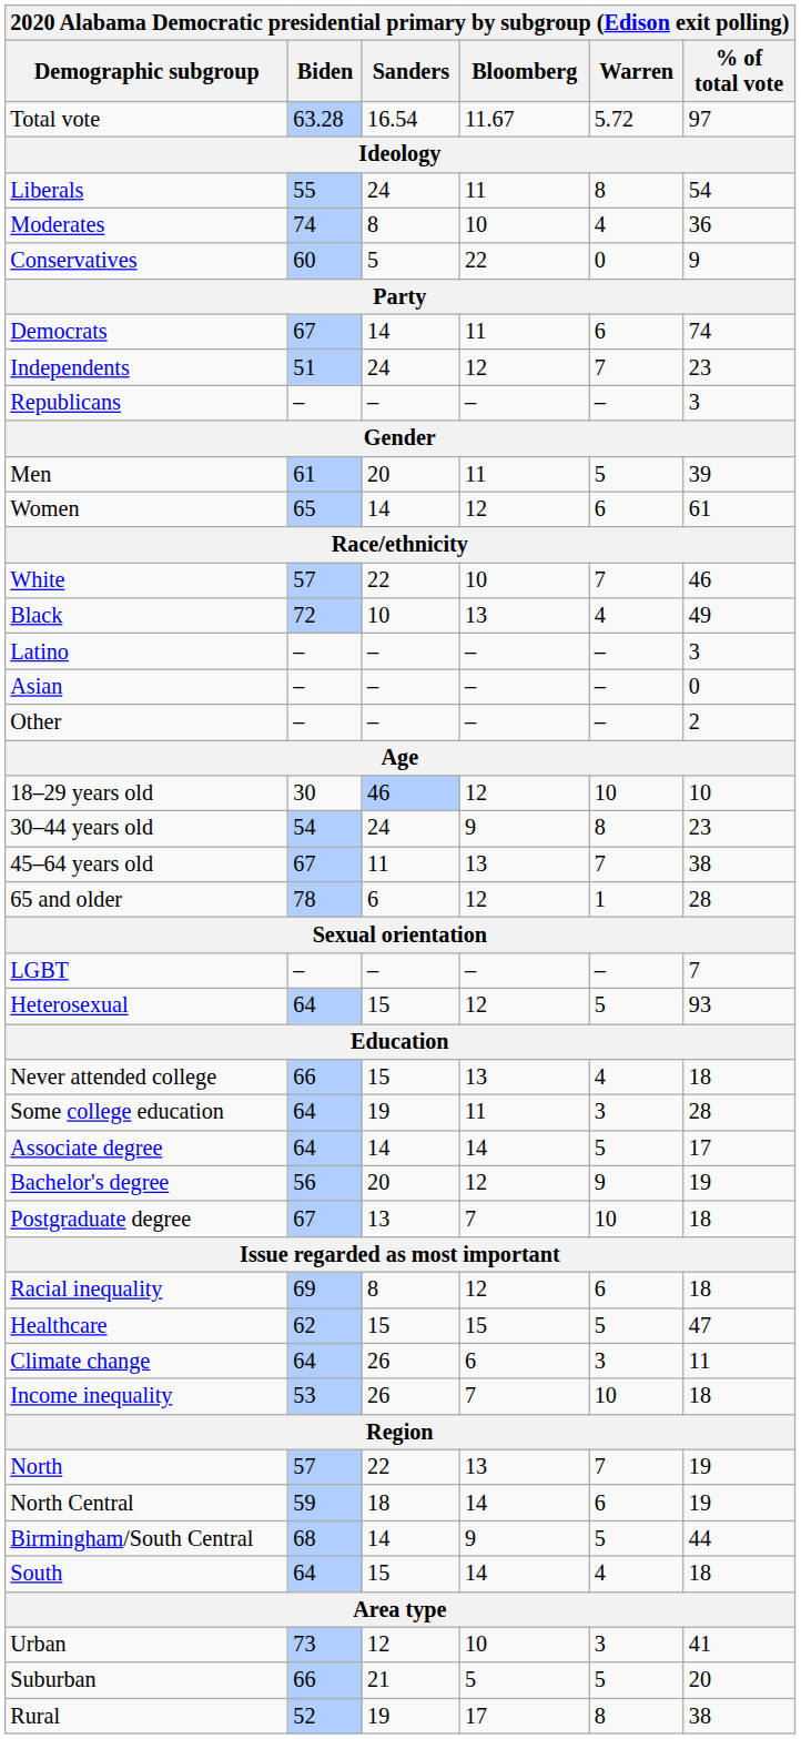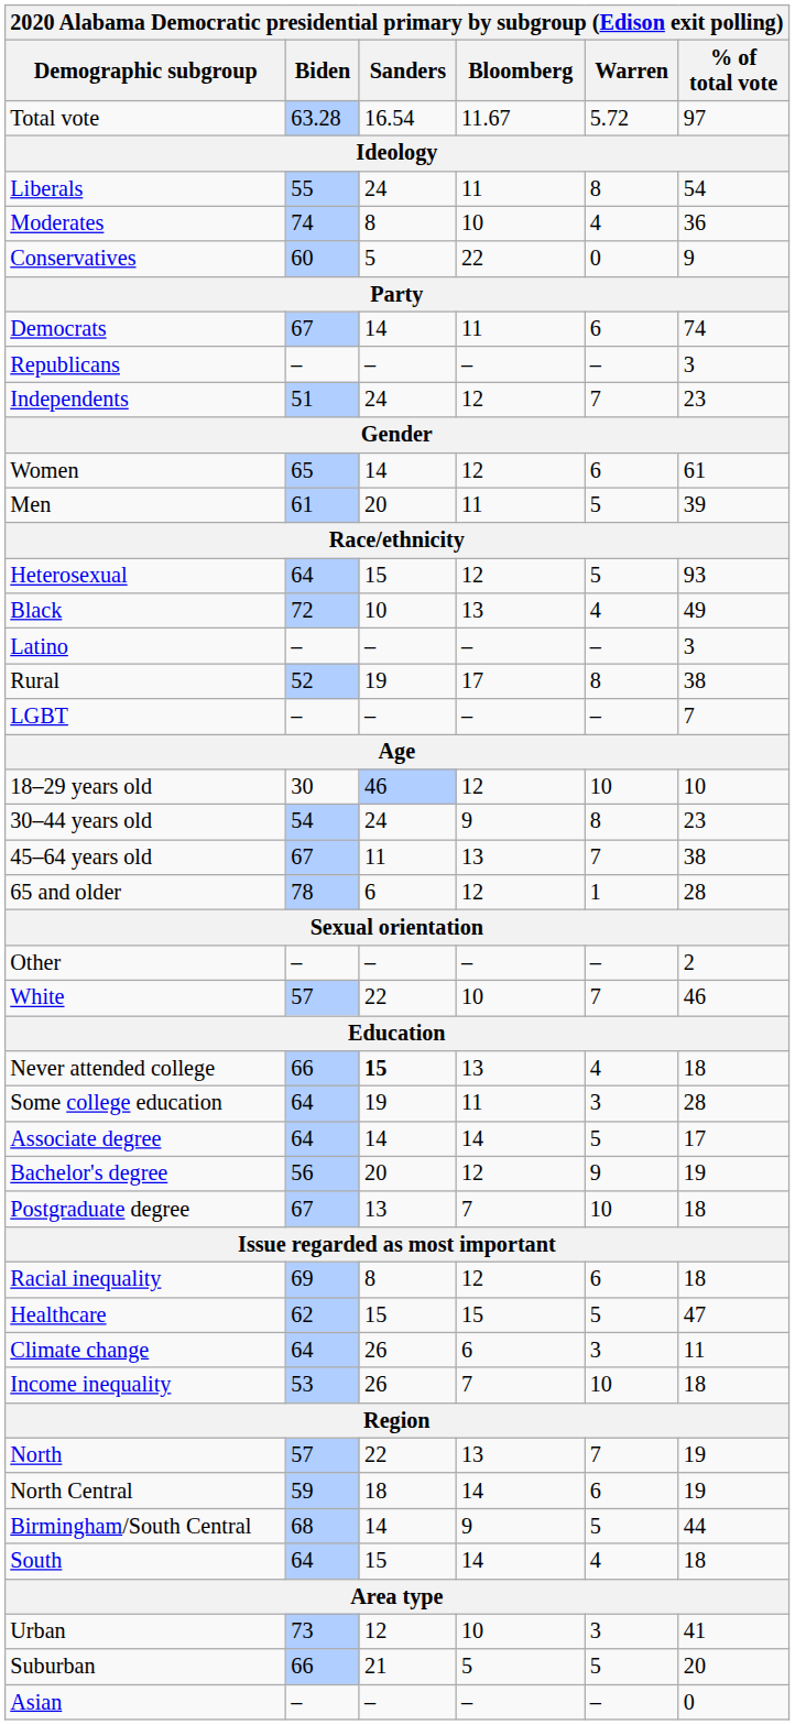rows swapped: Republicans <-> Independents
rows swapped: Men <-> Women
rows swapped: White <-> Heterosexual
rows swapped: Asian <-> Rural
rows swapped: Other <-> LGBT
Never attended college | Sanders: normal -> bold
